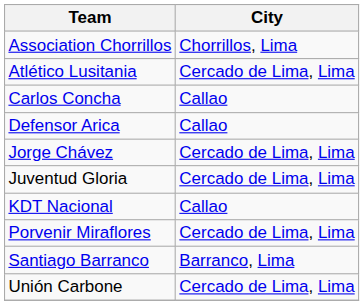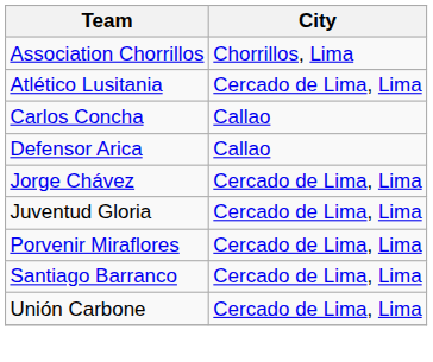- row: KDT Nacional | Callao
Santiago Barranco | City: Barranco, Lima -> Cercado de Lima, Lima
